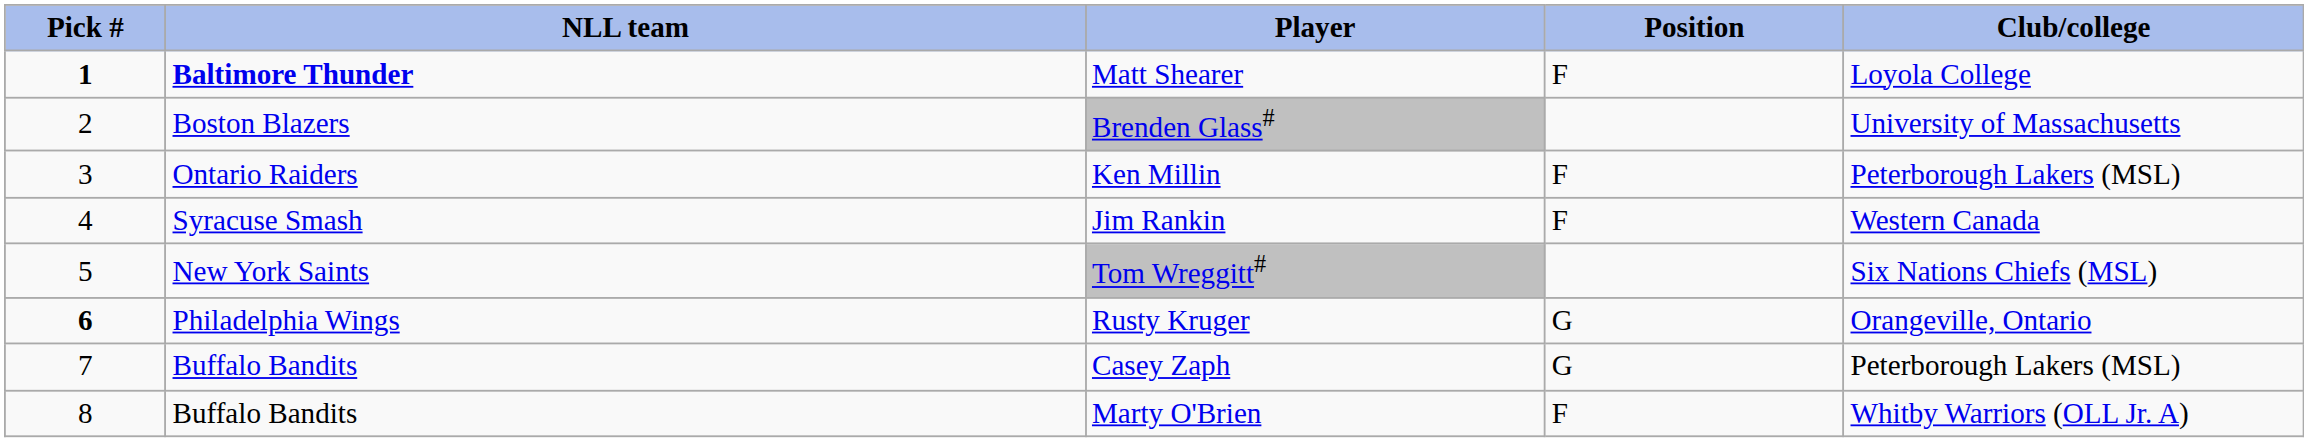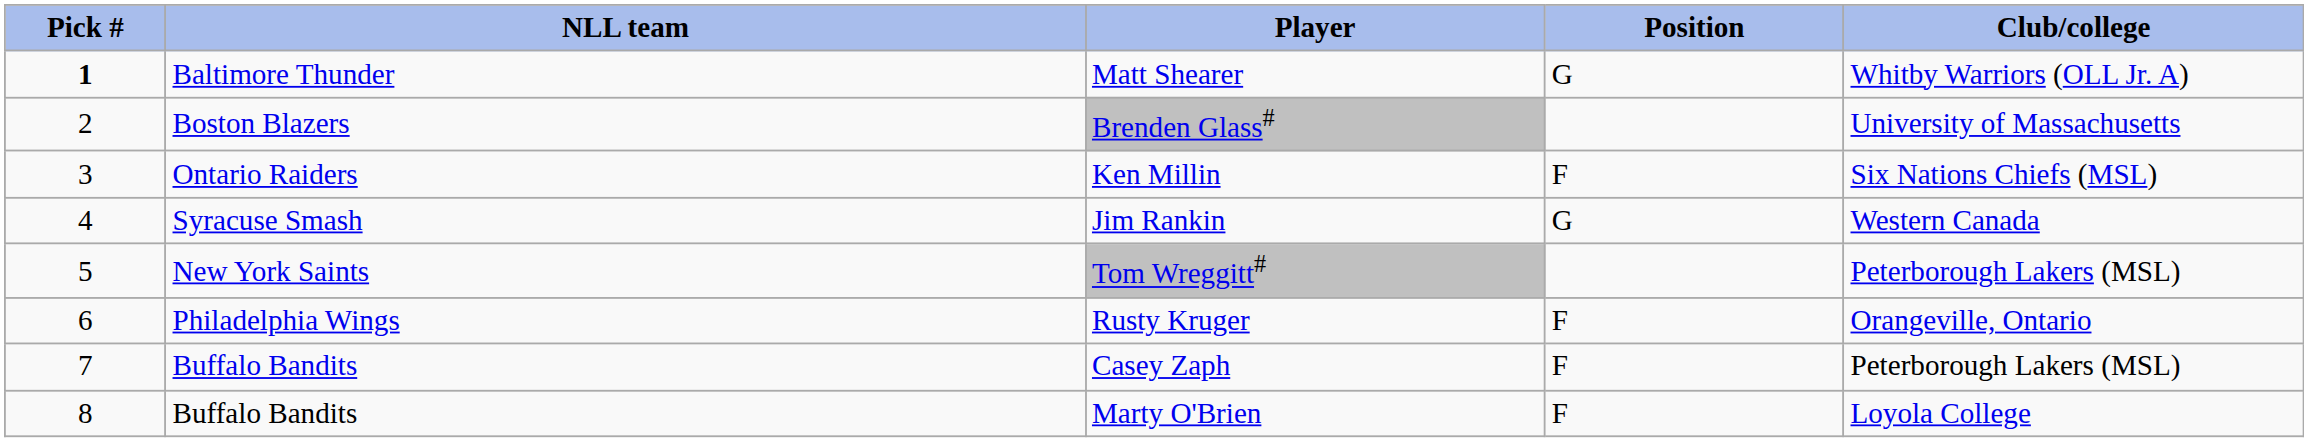Matt Shearer | NLL team: bold -> normal
Matt Shearer | Position: F -> G
Matt Shearer | Club/college: Loyola College -> Whitby Warriors (OLL Jr. A)
Ken Millin | Club/college: Peterborough Lakers (MSL) -> Six Nations Chiefs (MSL)
Jim Rankin | Position: F -> G
Tom Wreggitt# | Club/college: Six Nations Chiefs (MSL) -> Peterborough Lakers (MSL)
Rusty Kruger | Pick #: bold -> normal
Rusty Kruger | Position: G -> F
Casey Zaph | Position: G -> F
Marty O'Brien | Club/college: Whitby Warriors (OLL Jr. A) -> Loyola College
